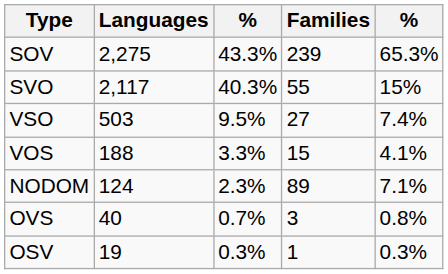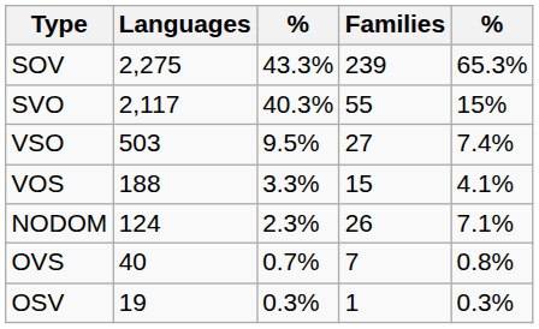NODOM | Families: 89 -> 26
OVS | Families: 3 -> 7
